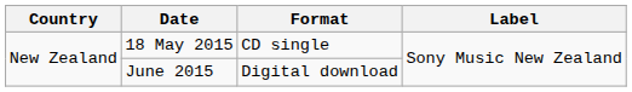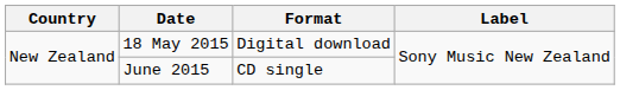18 May 2015 | Format: CD single -> Digital download
June 2015 | Format: Digital download -> CD single
